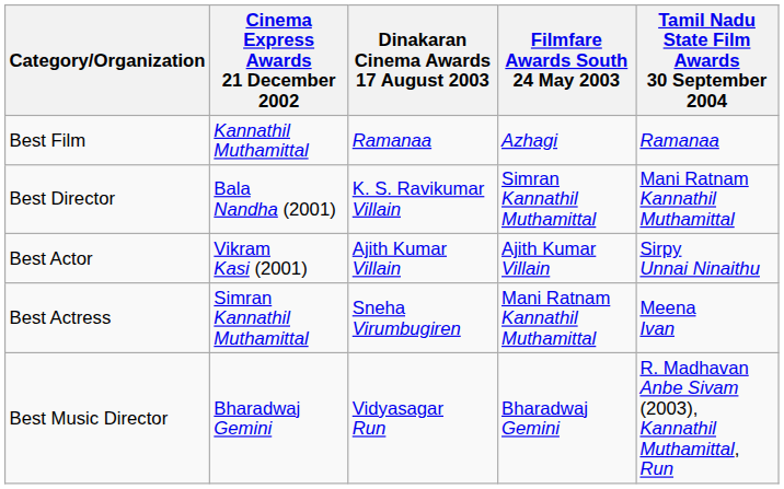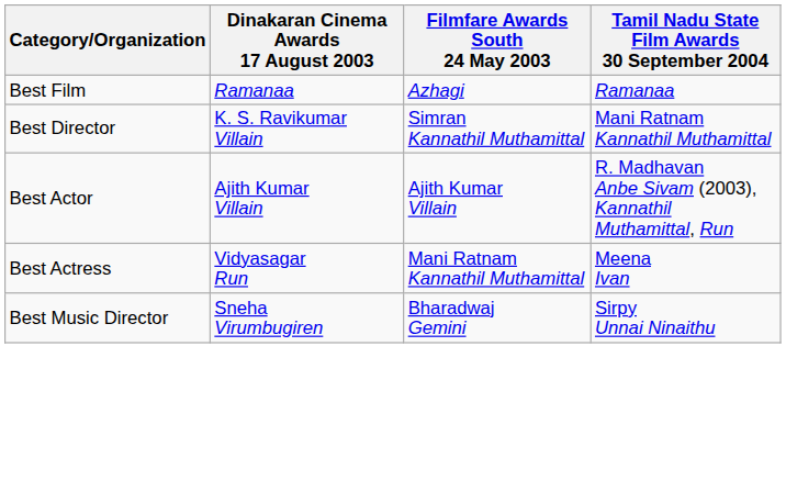- column: Cinema Express Awards 21 December 2002 | Kannathil Muthamittal | Bala Nandha (2001) | Vikram Kasi (2001) | Simran Kannathil Muthamittal | Bharadwaj Gemini
Best Actor | Tamil Nadu State Film Awards 30 September 2004: Sirpy Unnai Ninaithu -> R. Madhavan Anbe Sivam (2003), Kannathil Muthamittal, Run
Best Actress | Dinakaran Cinema Awards 17 August 2003: Sneha Virumbugiren -> Vidyasagar Run
Best Music Director | Dinakaran Cinema Awards 17 August 2003: Vidyasagar Run -> Sneha Virumbugiren
Best Music Director | Tamil Nadu State Film Awards 30 September 2004: R. Madhavan Anbe Sivam (2003), Kannathil Muthamittal, Run -> Sirpy Unnai Ninaithu
